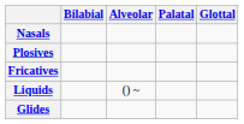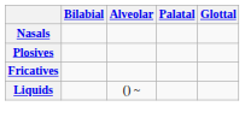- row: Glides
